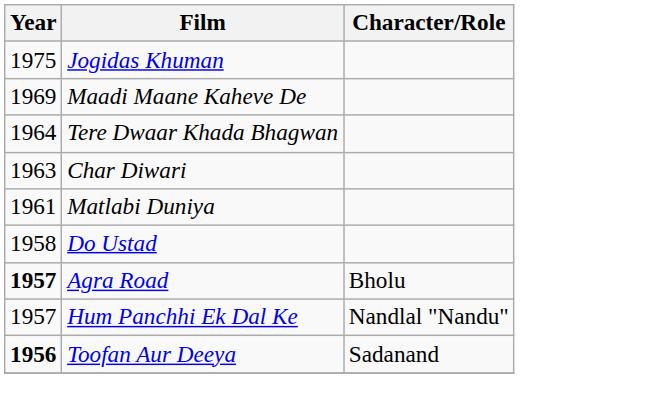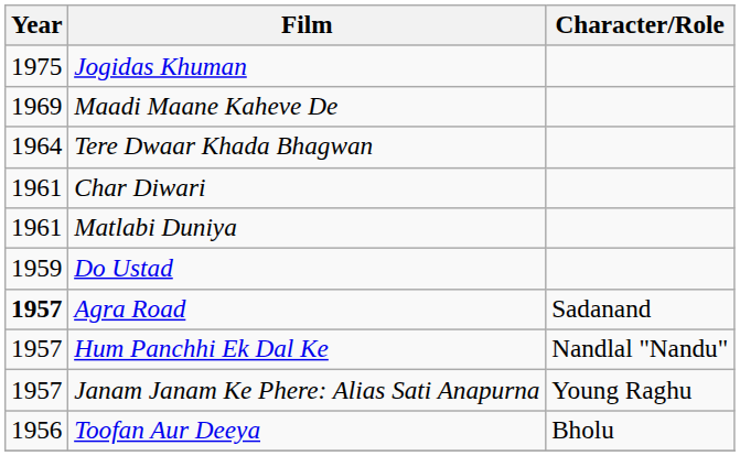Char Diwari | Year: 1963 -> 1961
Do Ustad | Year: 1958 -> 1959
Agra Road | Character/Role: Bholu -> Sadanand
+ row: 1957 | Janam Janam Ke Phere: Alias Sati Anapurna | Young Raghu
Toofan Aur Deeya | Year: bold -> normal
Toofan Aur Deeya | Character/Role: Sadanand -> Bholu
